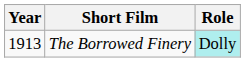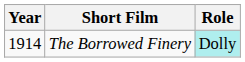The Borrowed Finery | Year: 1913 -> 1914
